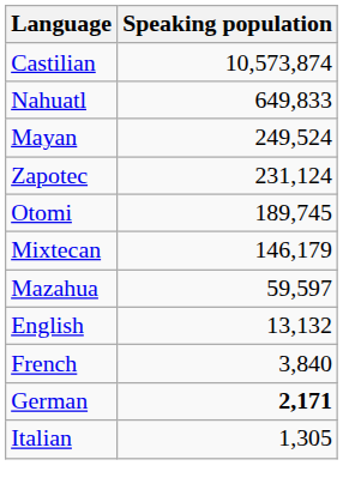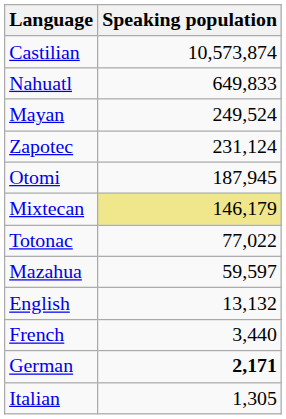Otomi | Speaking population: 189,745 -> 187,945
Mixtecan | Speaking population: no background -> khaki background
+ row: Totonac | 77,022
French | Speaking population: 3,840 -> 3,440
